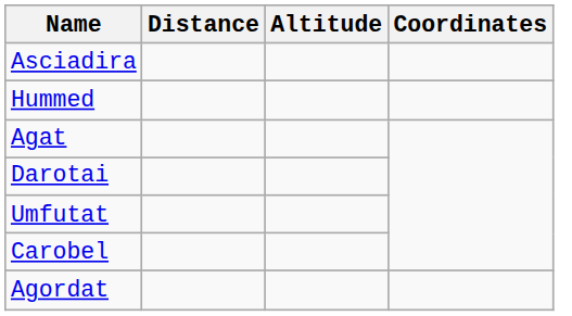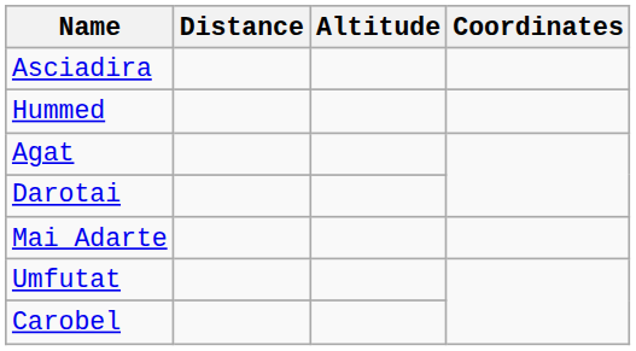+ row: Mai Adarte
- row: Agordat
